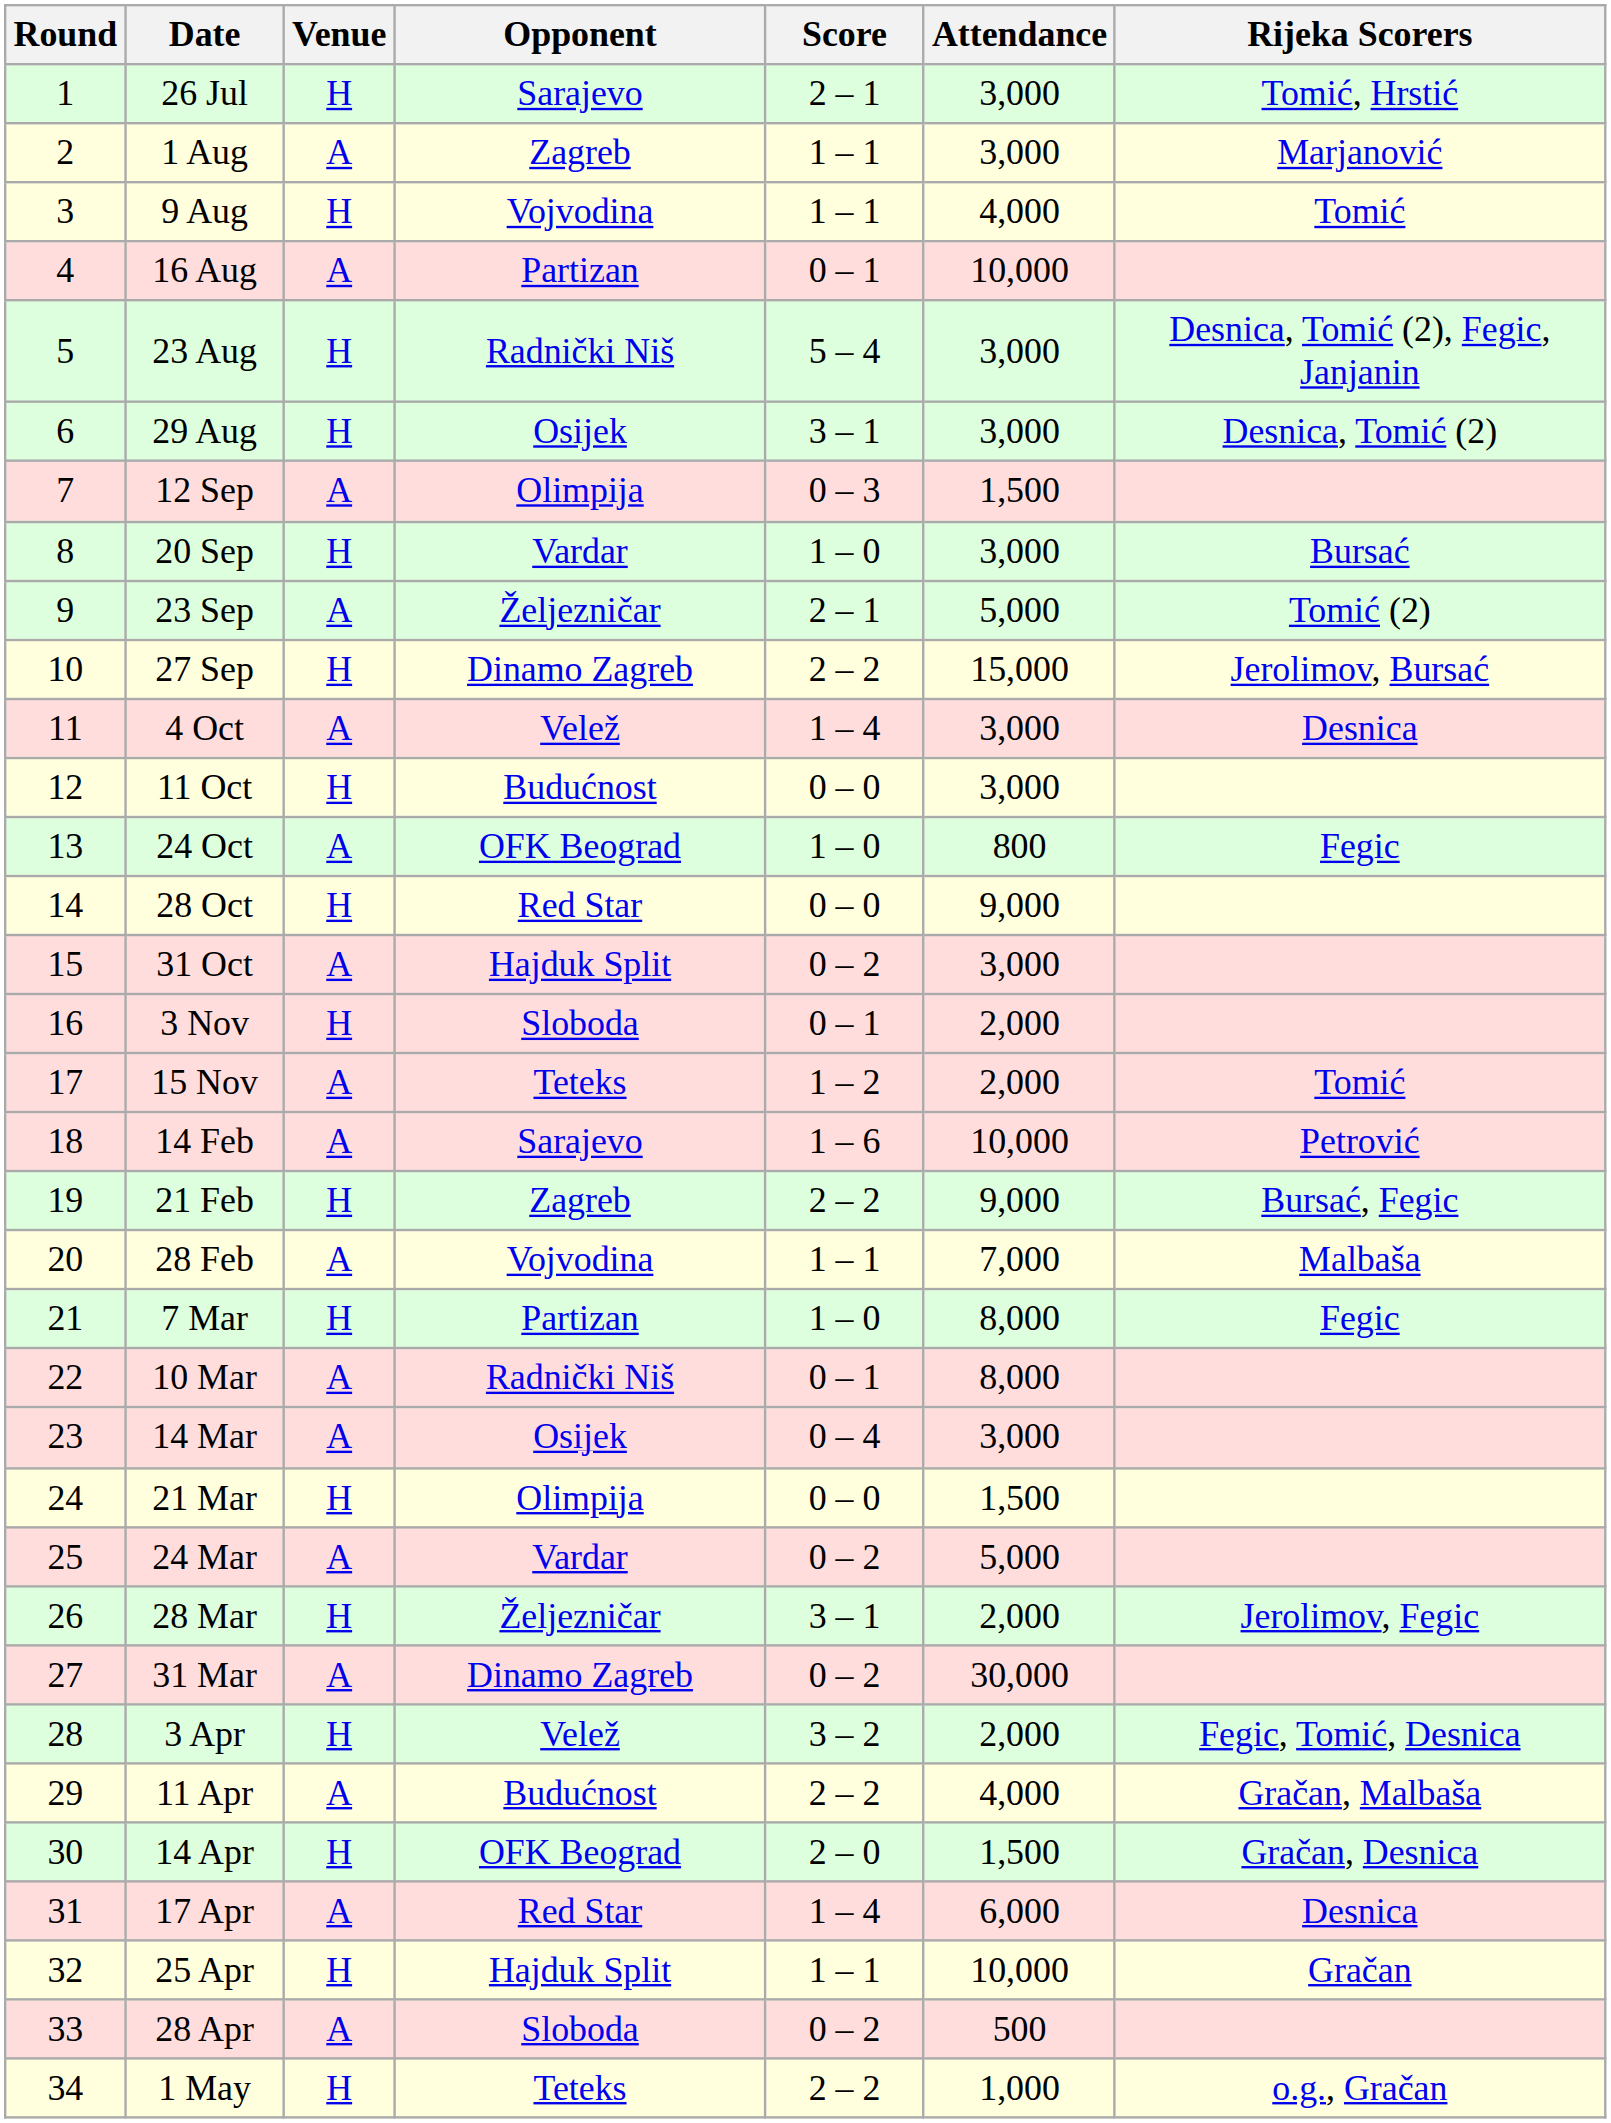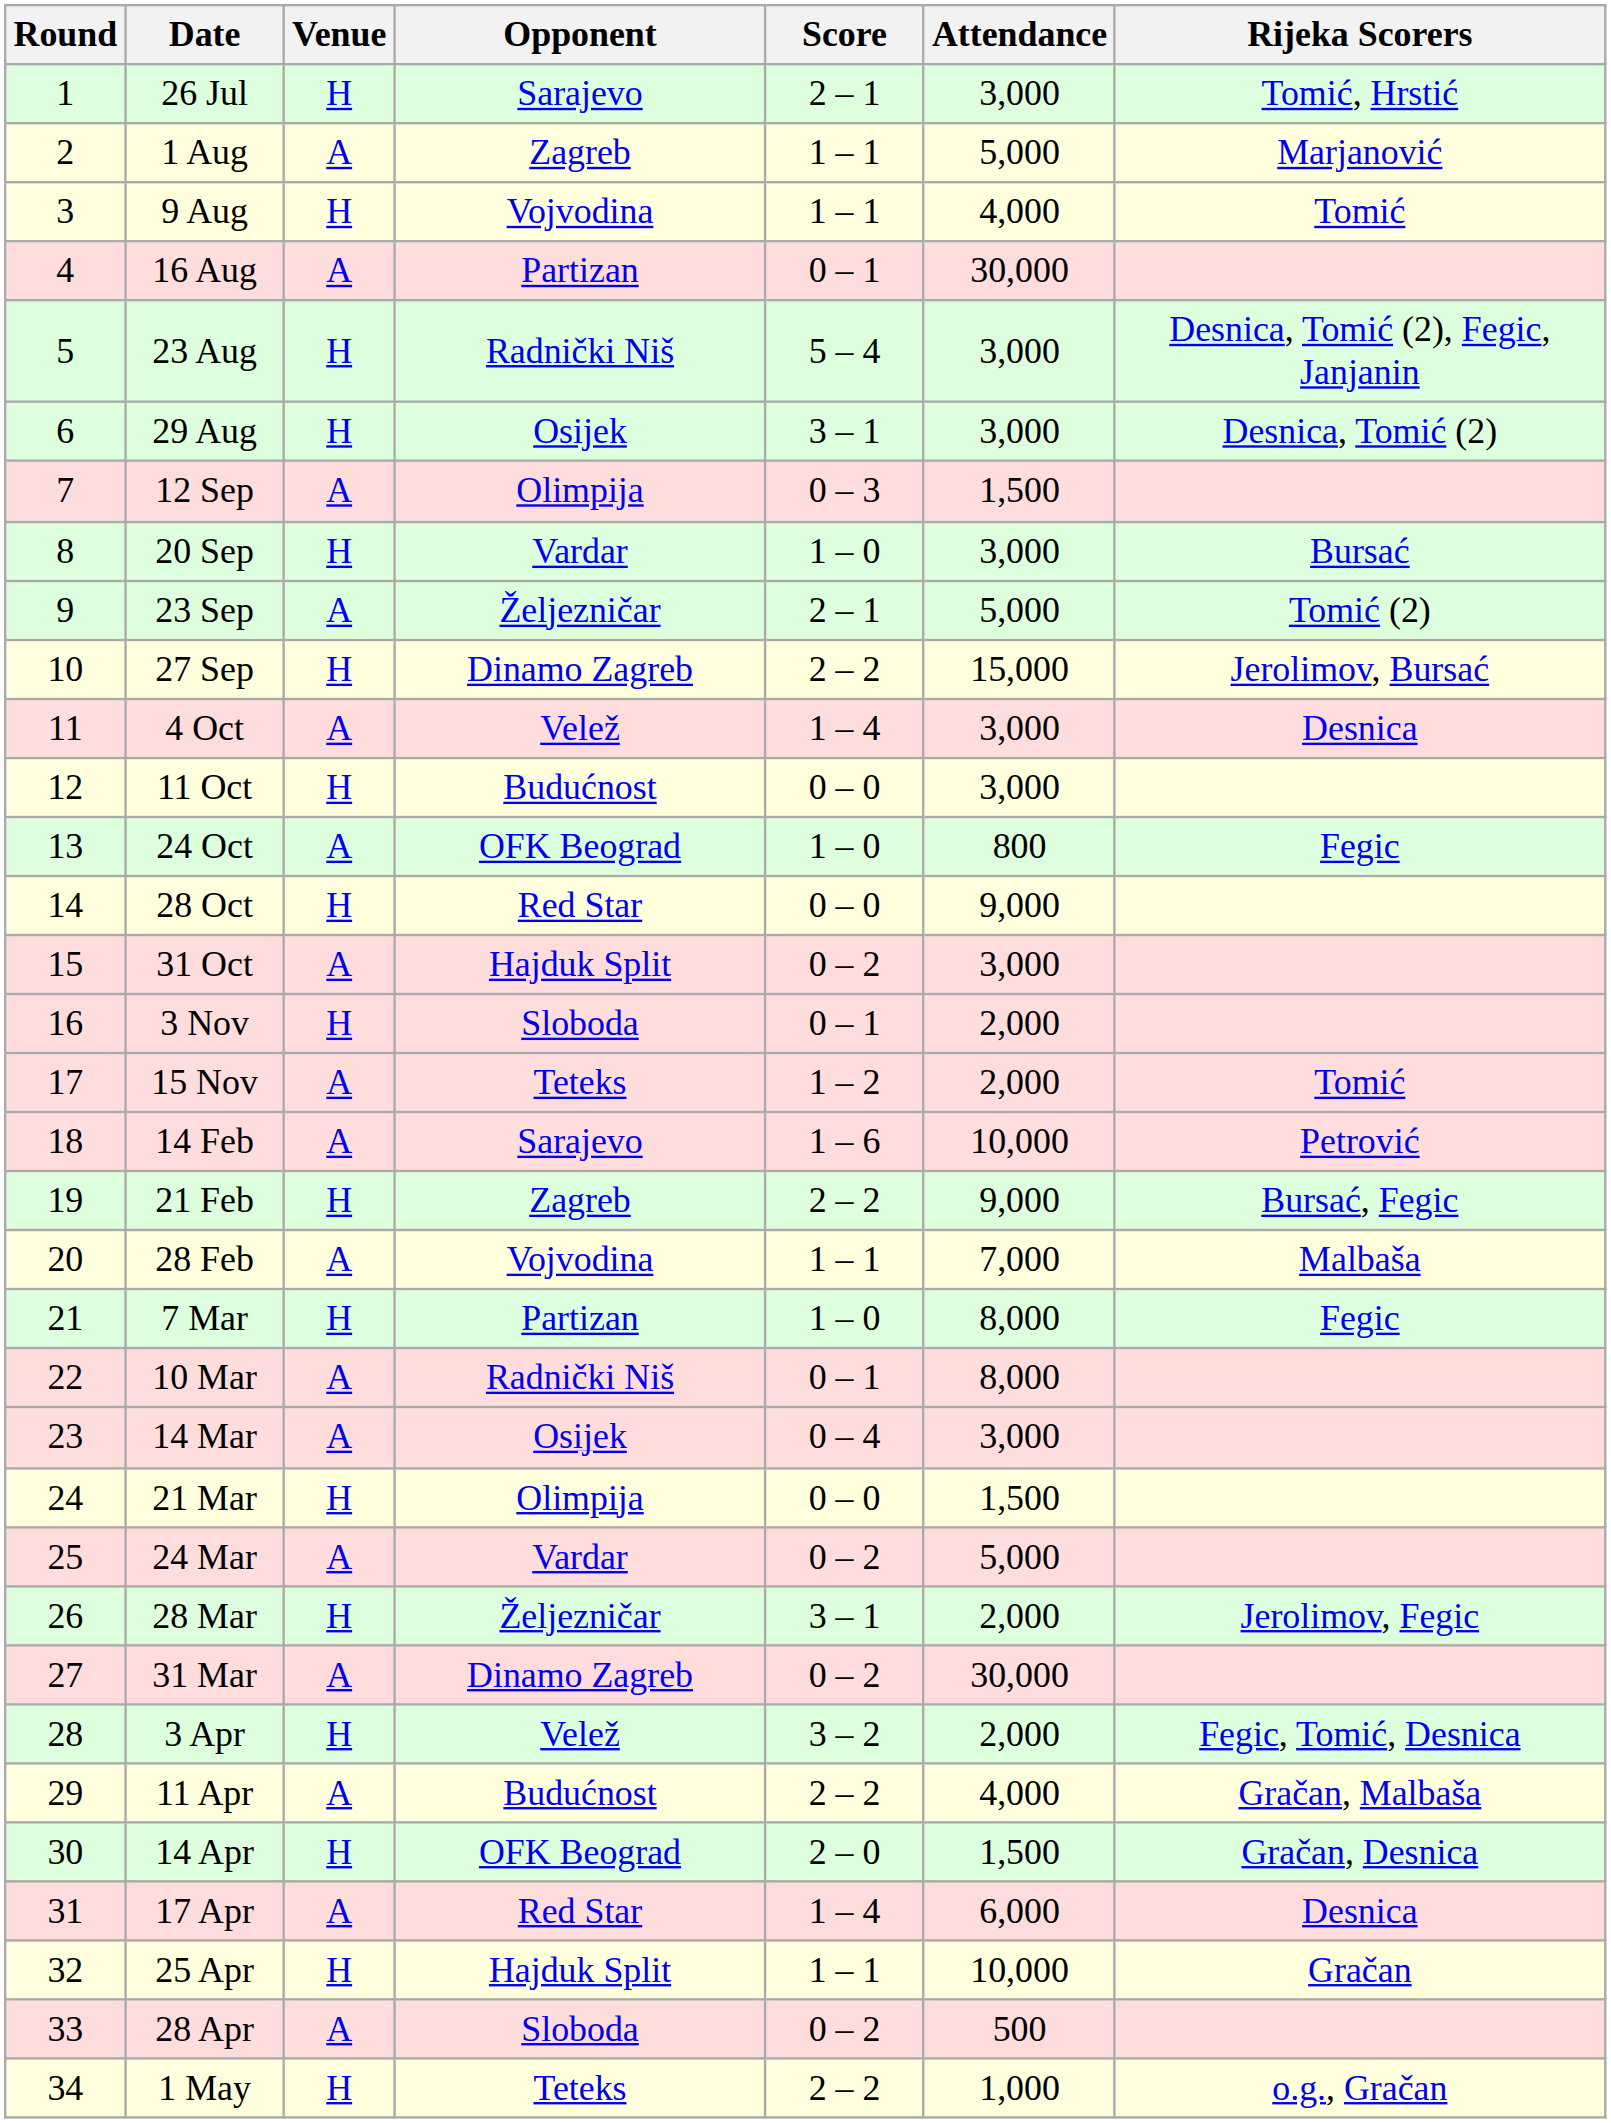1 Aug | Attendance: 3,000 -> 5,000
16 Aug | Attendance: 10,000 -> 30,000
